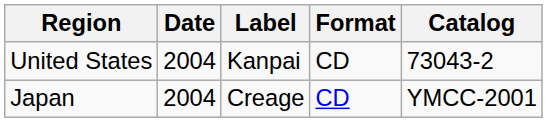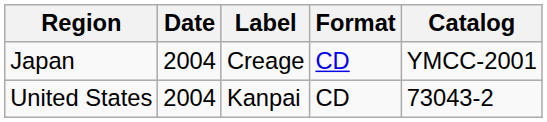rows swapped: Japan <-> United States
